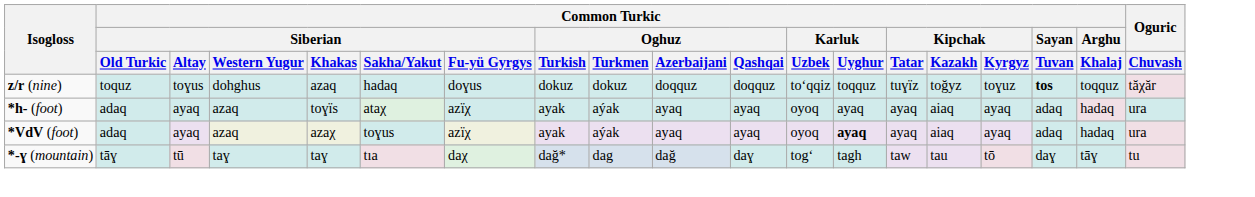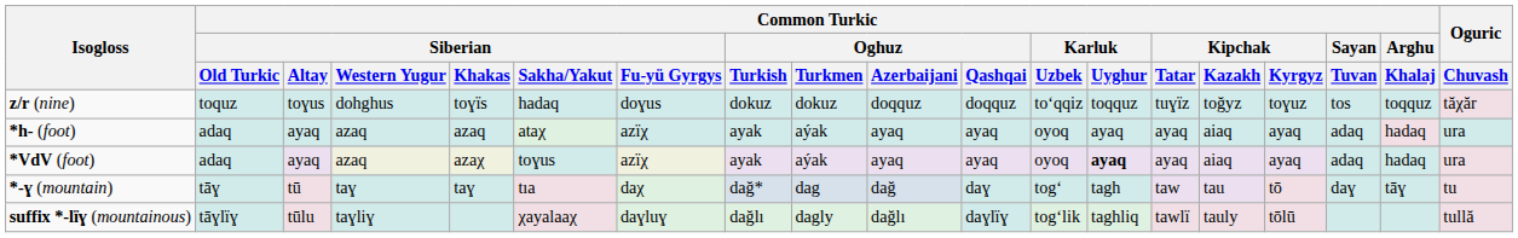z/r (nine) | Common Turkic / Siberian / Khakas: azaq -> toɣïs
z/r (nine) | Common Turkic / Sayan / Tuvan: bold -> normal
*h- (foot) | Common Turkic / Siberian / Khakas: toɣïs -> azaq
+ row: suffix *-lïɣ (mountainous) | tāɣlïɣ | tūlu | taɣliɣ | χayalaaχ | daɣluɣ | dağlı | dagly | dağlı | daɣlïɣ | togʻlik | taghliq | tawlï | tauly | tōlū | tullă
